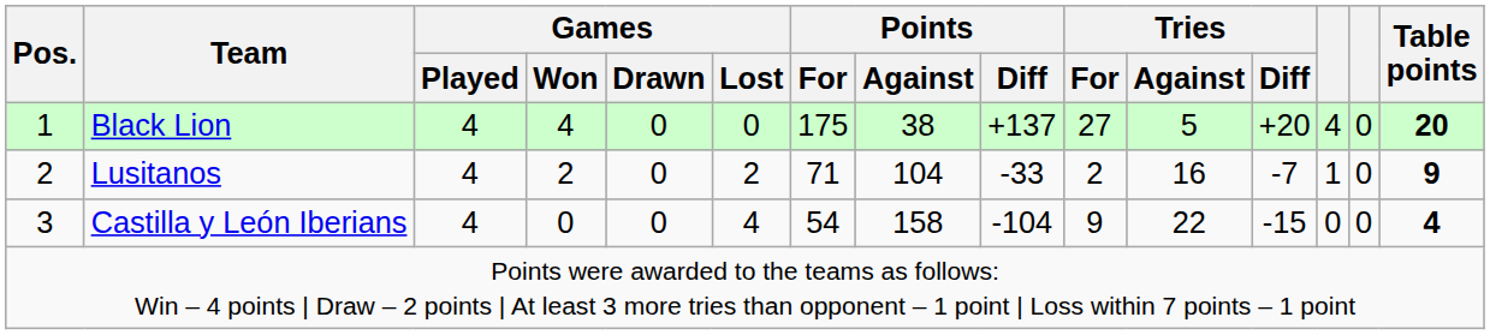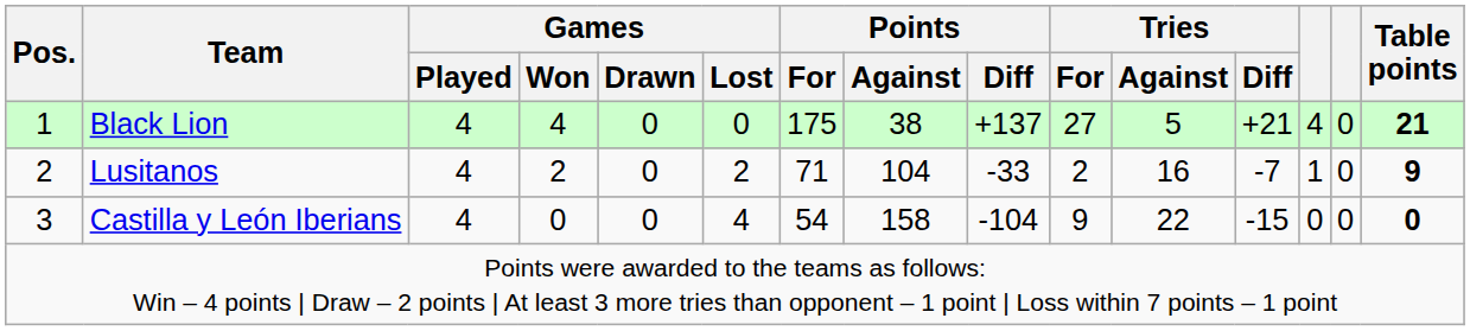Black Lion | Tries / Diff: +20 -> +21
Black Lion | Table points: 20 -> 21
Castilla y León Iberians | Table points: 4 -> 0
